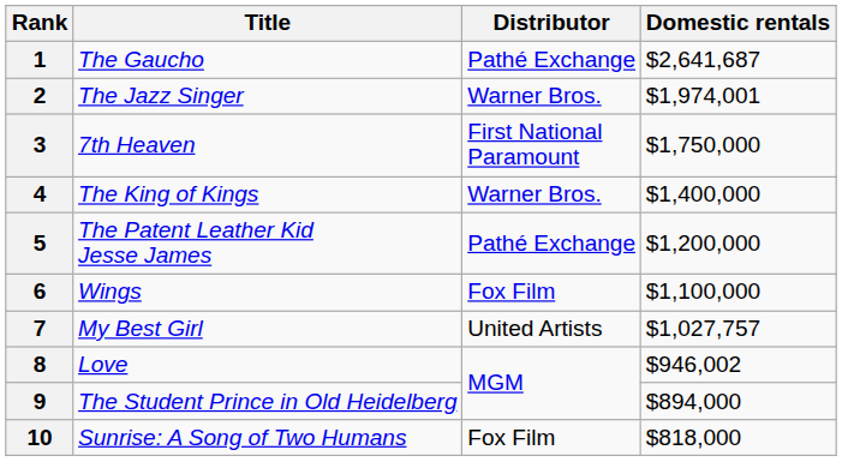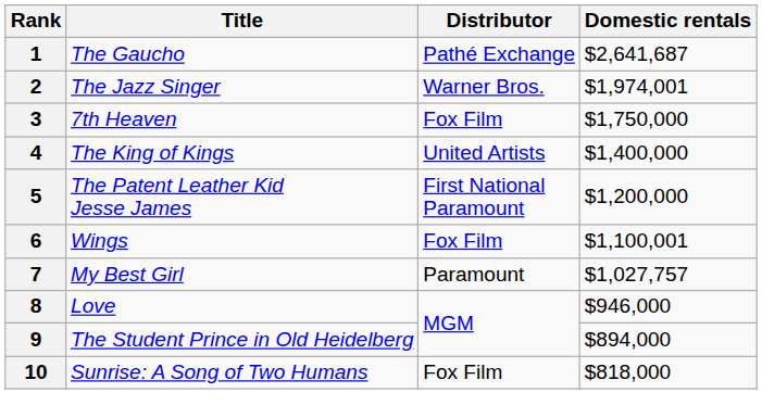3 | Distributor: First National Paramount -> Fox Film
4 | Distributor: Warner Bros. -> United Artists
5 | Distributor: Pathé Exchange -> First National Paramount
6 | Domestic rentals: $1,100,000 -> $1,100,001
7 | Distributor: United Artists -> Paramount
8 | Domestic rentals: $946,002 -> $946,000
